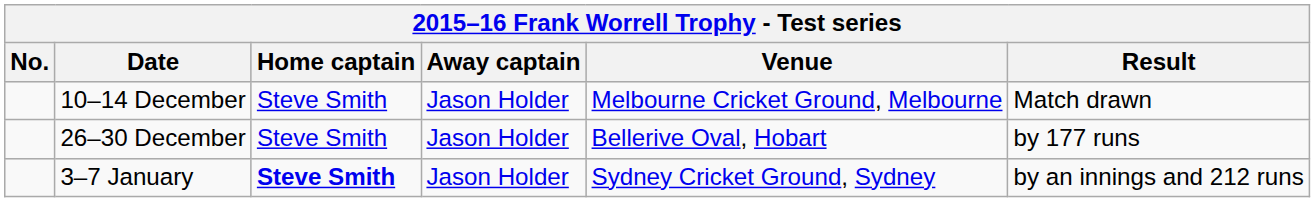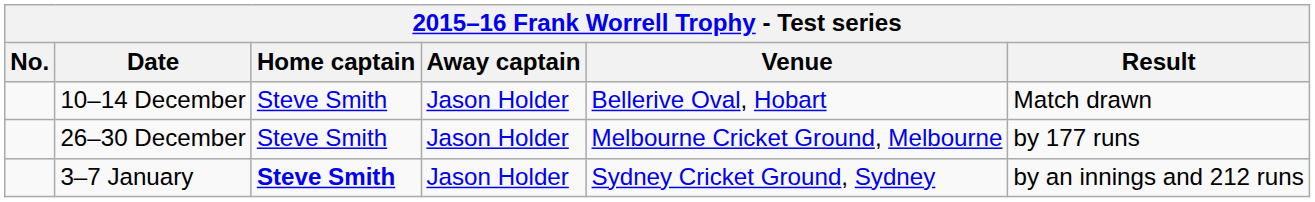10–14 December | Venue: Melbourne Cricket Ground, Melbourne -> Bellerive Oval, Hobart
26–30 December | Venue: Bellerive Oval, Hobart -> Melbourne Cricket Ground, Melbourne
